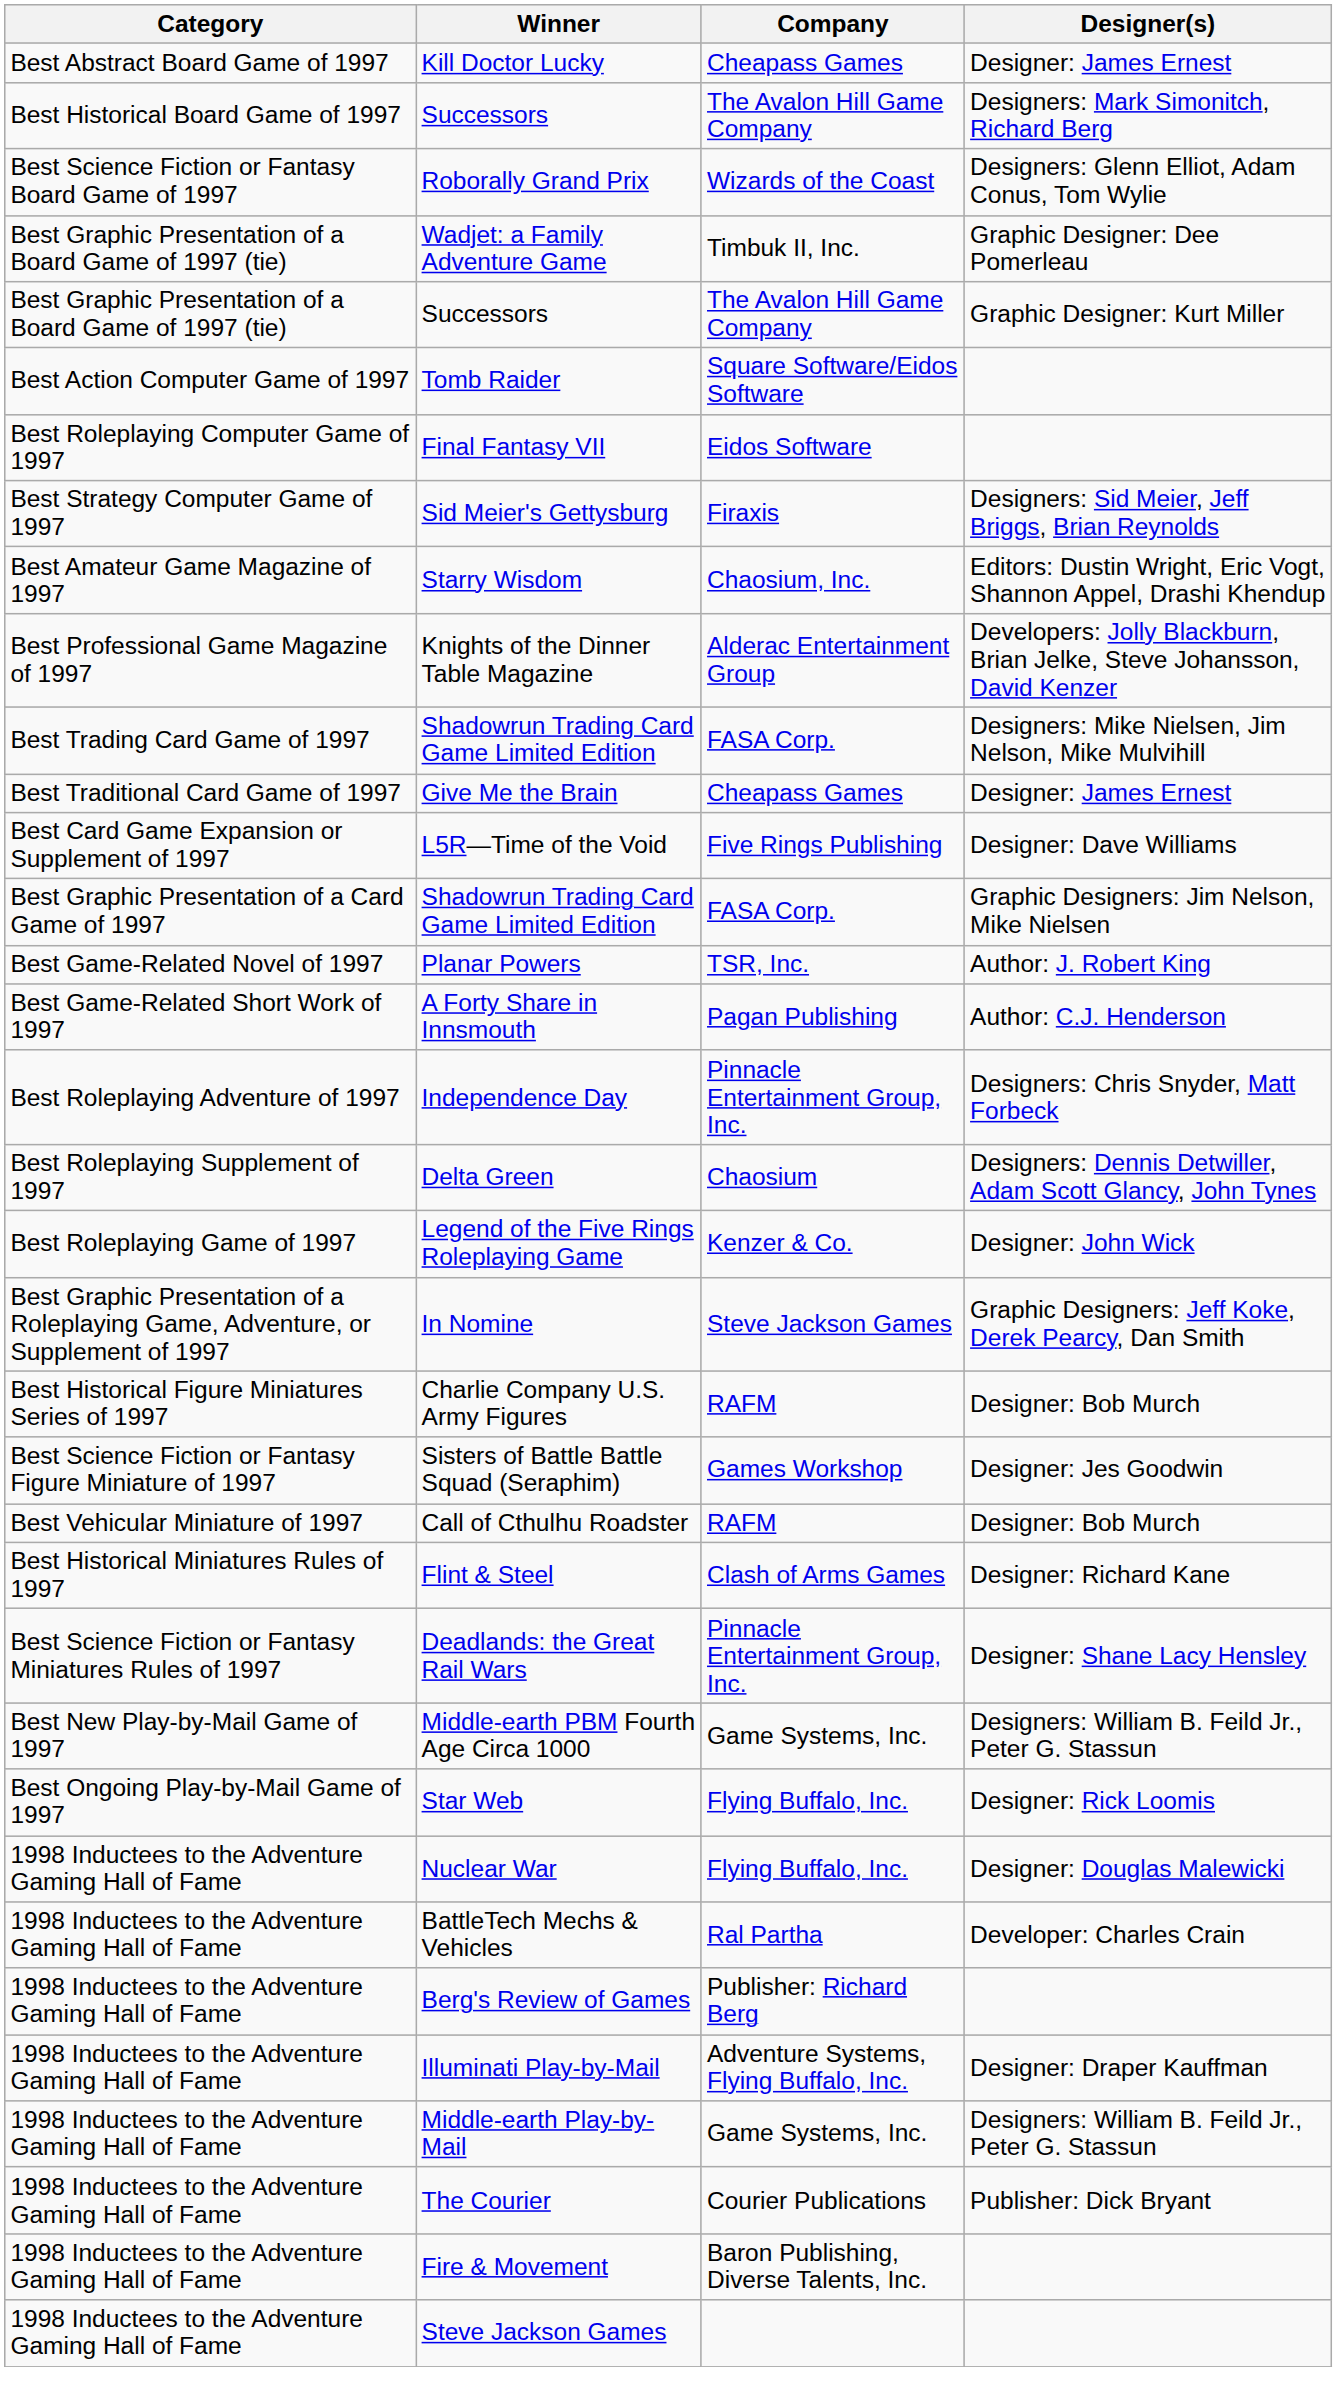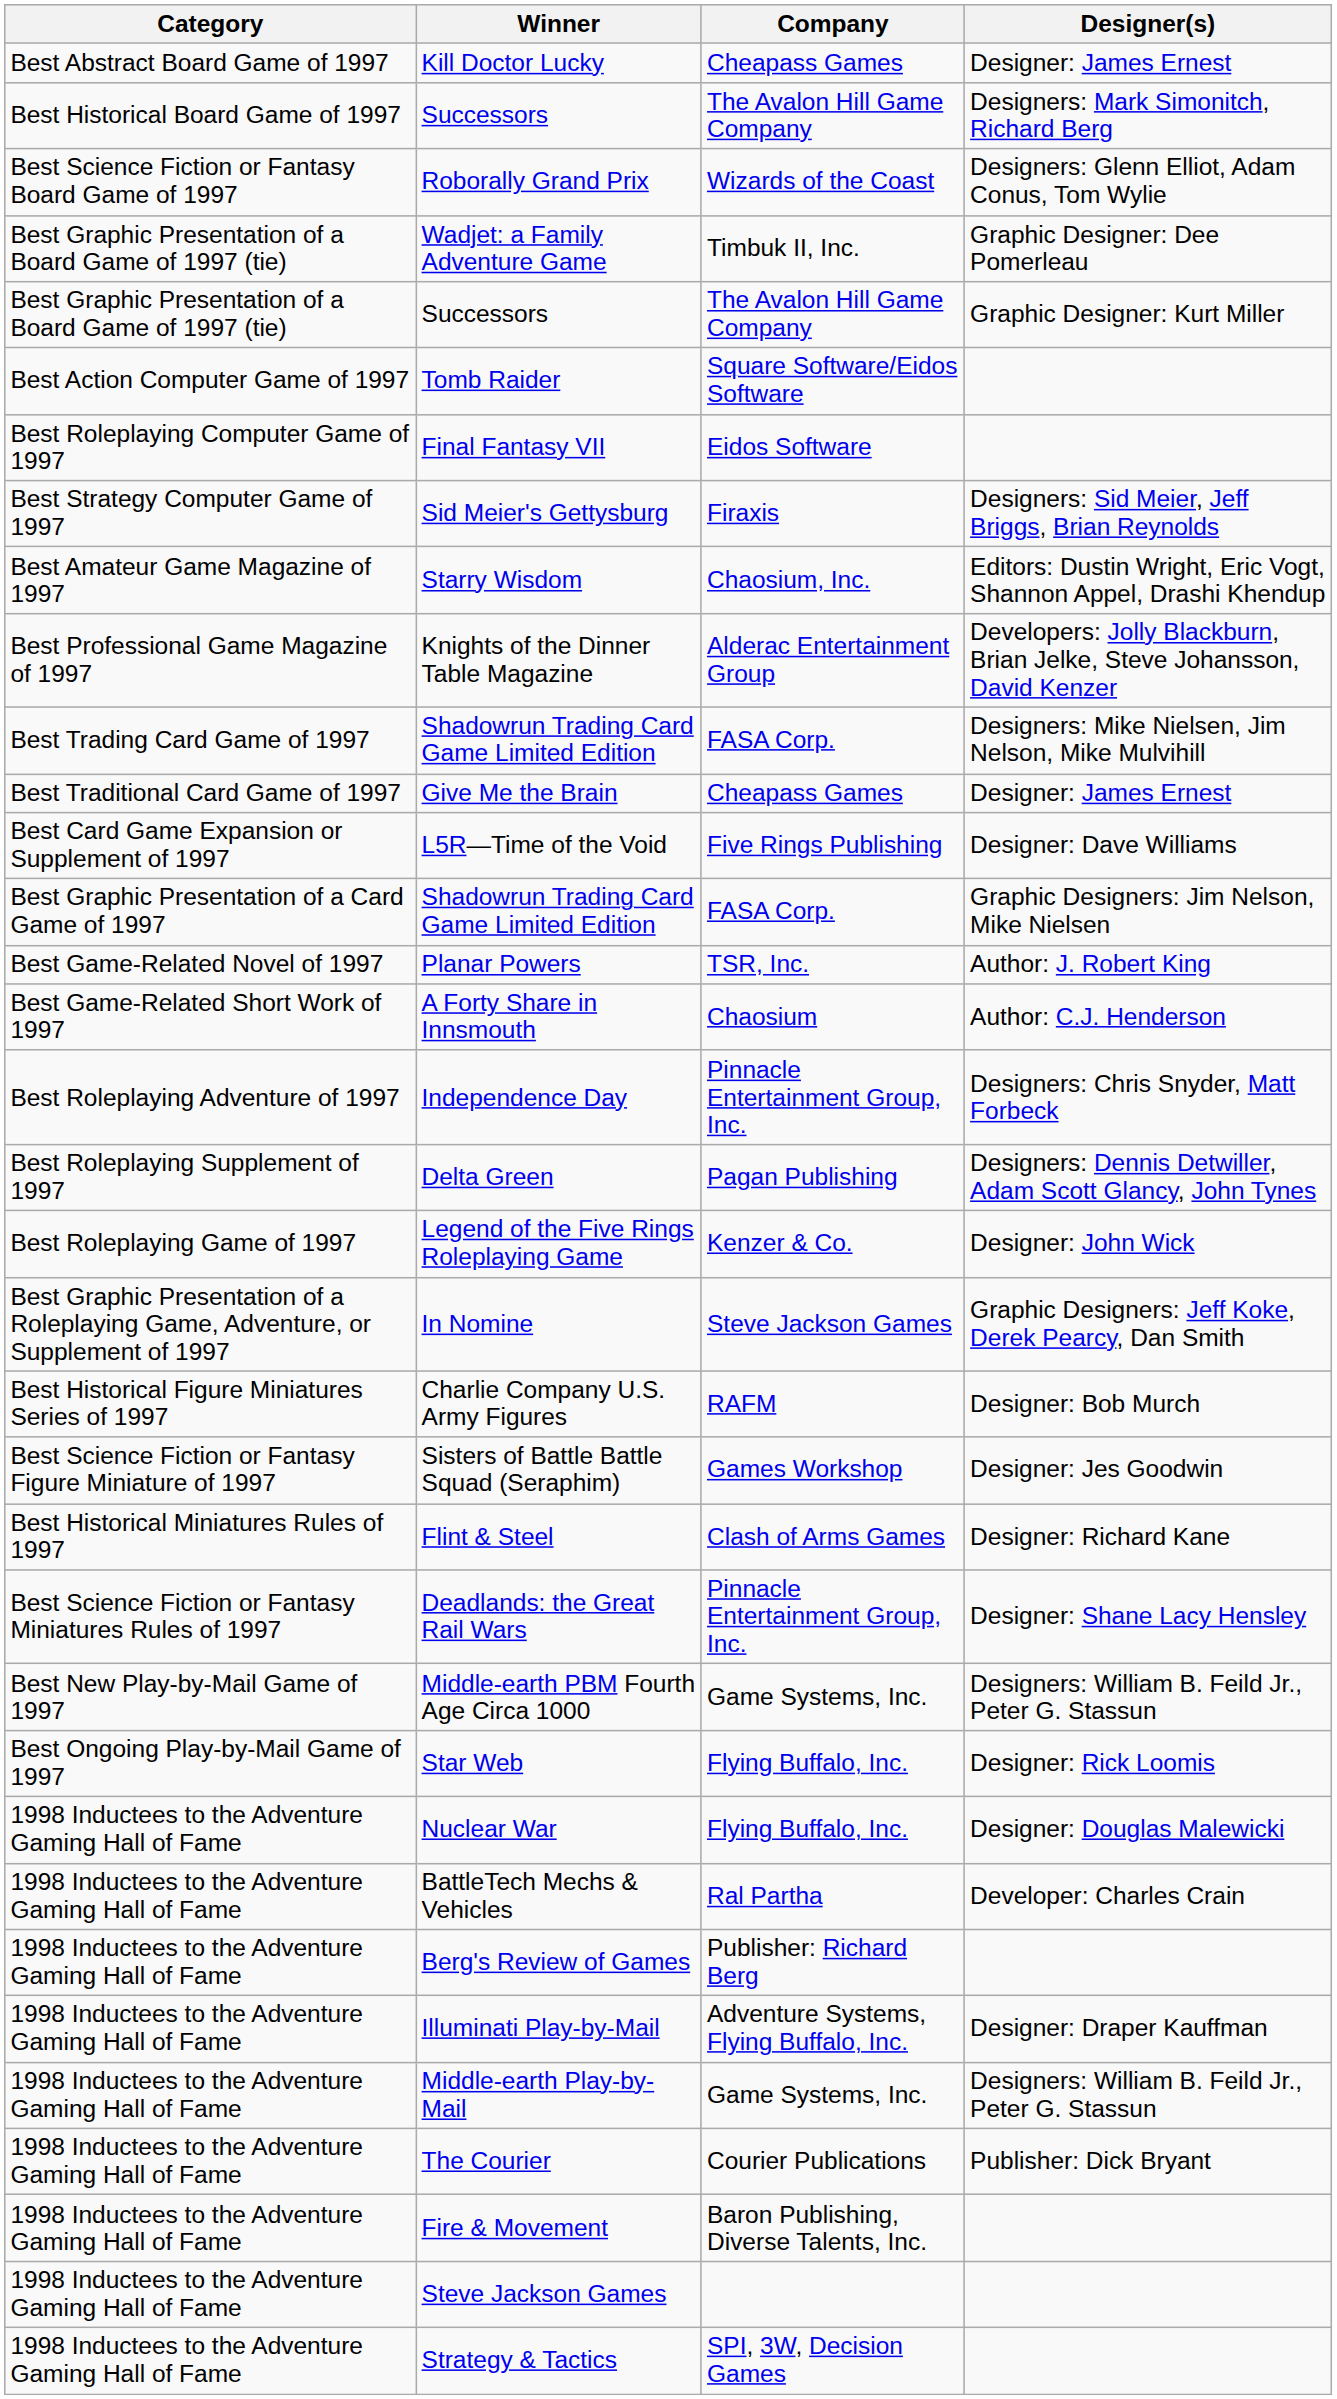A Forty Share in Innsmouth | Company: Pagan Publishing -> Chaosium
Delta Green | Company: Chaosium -> Pagan Publishing
- row: Best Vehicular Miniature of 1997 | Call of Cthulhu Roadster | RAFM | Designer: Bob Murch
+ row: 1998 Inductees to the Adventure Gaming Hall of Fame | Strategy & Tactics | SPI, 3W, Decision Games
